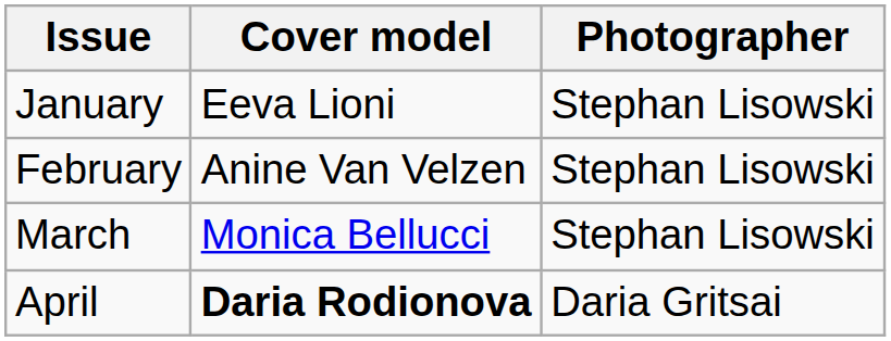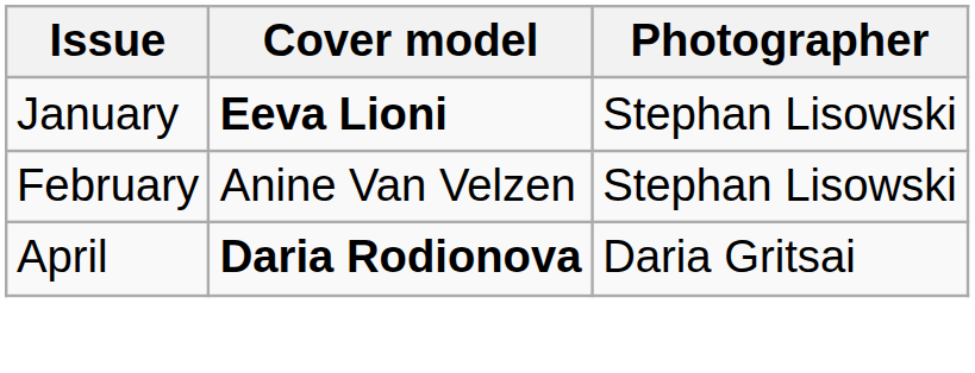January | Cover model: normal -> bold
- row: March | Monica Bellucci | Stephan Lisowski
